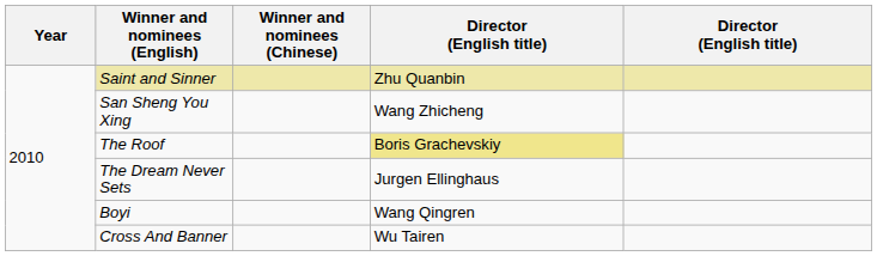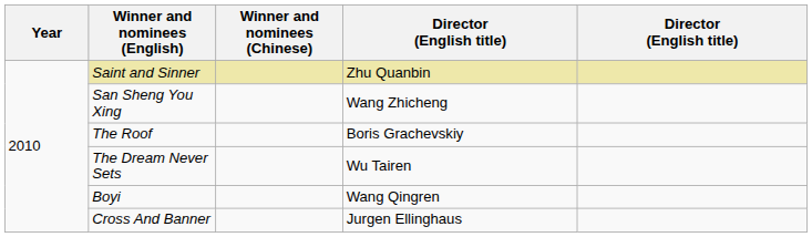The Roof | column 4: khaki background -> no background
The Dream Never Sets | column 4: Jurgen Ellinghaus -> Wu Tairen
Cross And Banner | column 4: Wu Tairen -> Jurgen Ellinghaus
